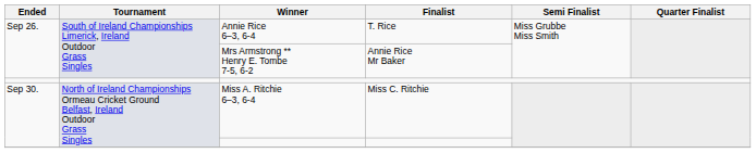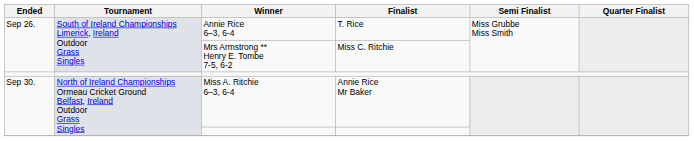Mrs Armstrong ** Henry E. Tombe 7-5, 6-2 | Finalist: Annie Rice Mr Baker -> Miss C. Ritchie
Miss A. Ritchie 6–3, 6-4 | Finalist: Miss C. Ritchie -> Annie Rice Mr Baker
